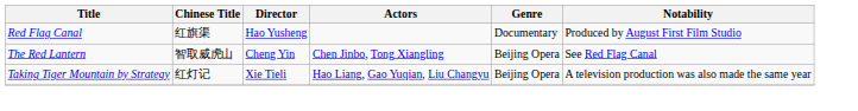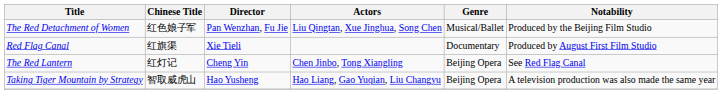+ row: The Red Detachment of Women | 红色娘子军 | Pan Wenzhan, Fu Jie | Liu Qingtan, Xue Jinghua, Song Chen | Musical/Ballet | Produced by the Beijing Film Studio
Red Flag Canal | Director: Hao Yusheng -> Xie Tieli
The Red Lantern | Chinese Title: 智取威虎山 -> 红灯记
Taking Tiger Mountain by Strategy | Chinese Title: 红灯记 -> 智取威虎山
Taking Tiger Mountain by Strategy | Director: Xie Tieli -> Hao Yusheng
